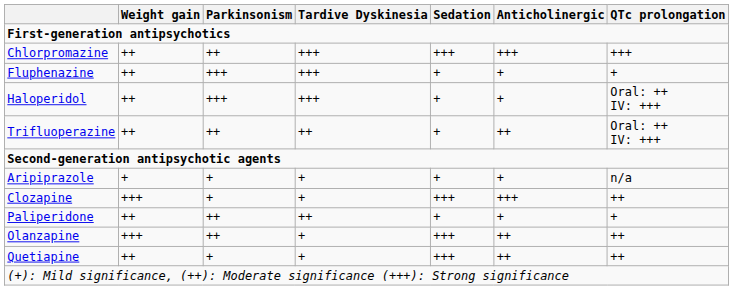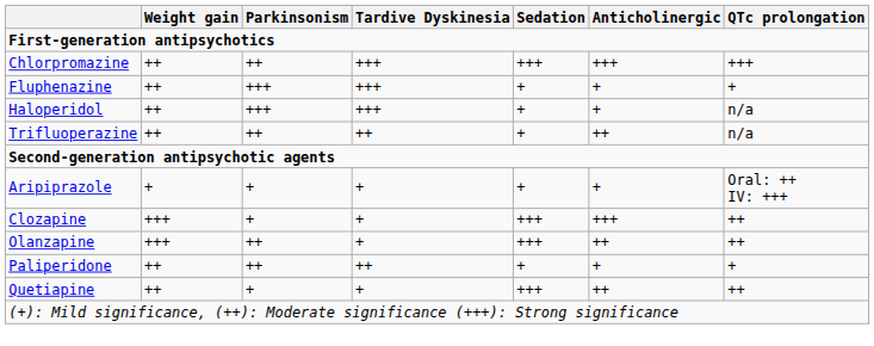Haloperidol | QTc prolongation: Oral: ++ IV: +++ -> n/a
Trifluoperazine | QTc prolongation: Oral: ++ IV: +++ -> n/a
Aripiprazole | QTc prolongation: n/a -> Oral: ++ IV: +++
rows swapped: Olanzapine <-> Paliperidone
